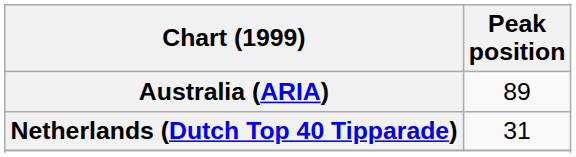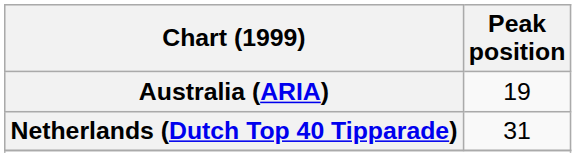Australia (ARIA) | Peak position: 89 -> 19
